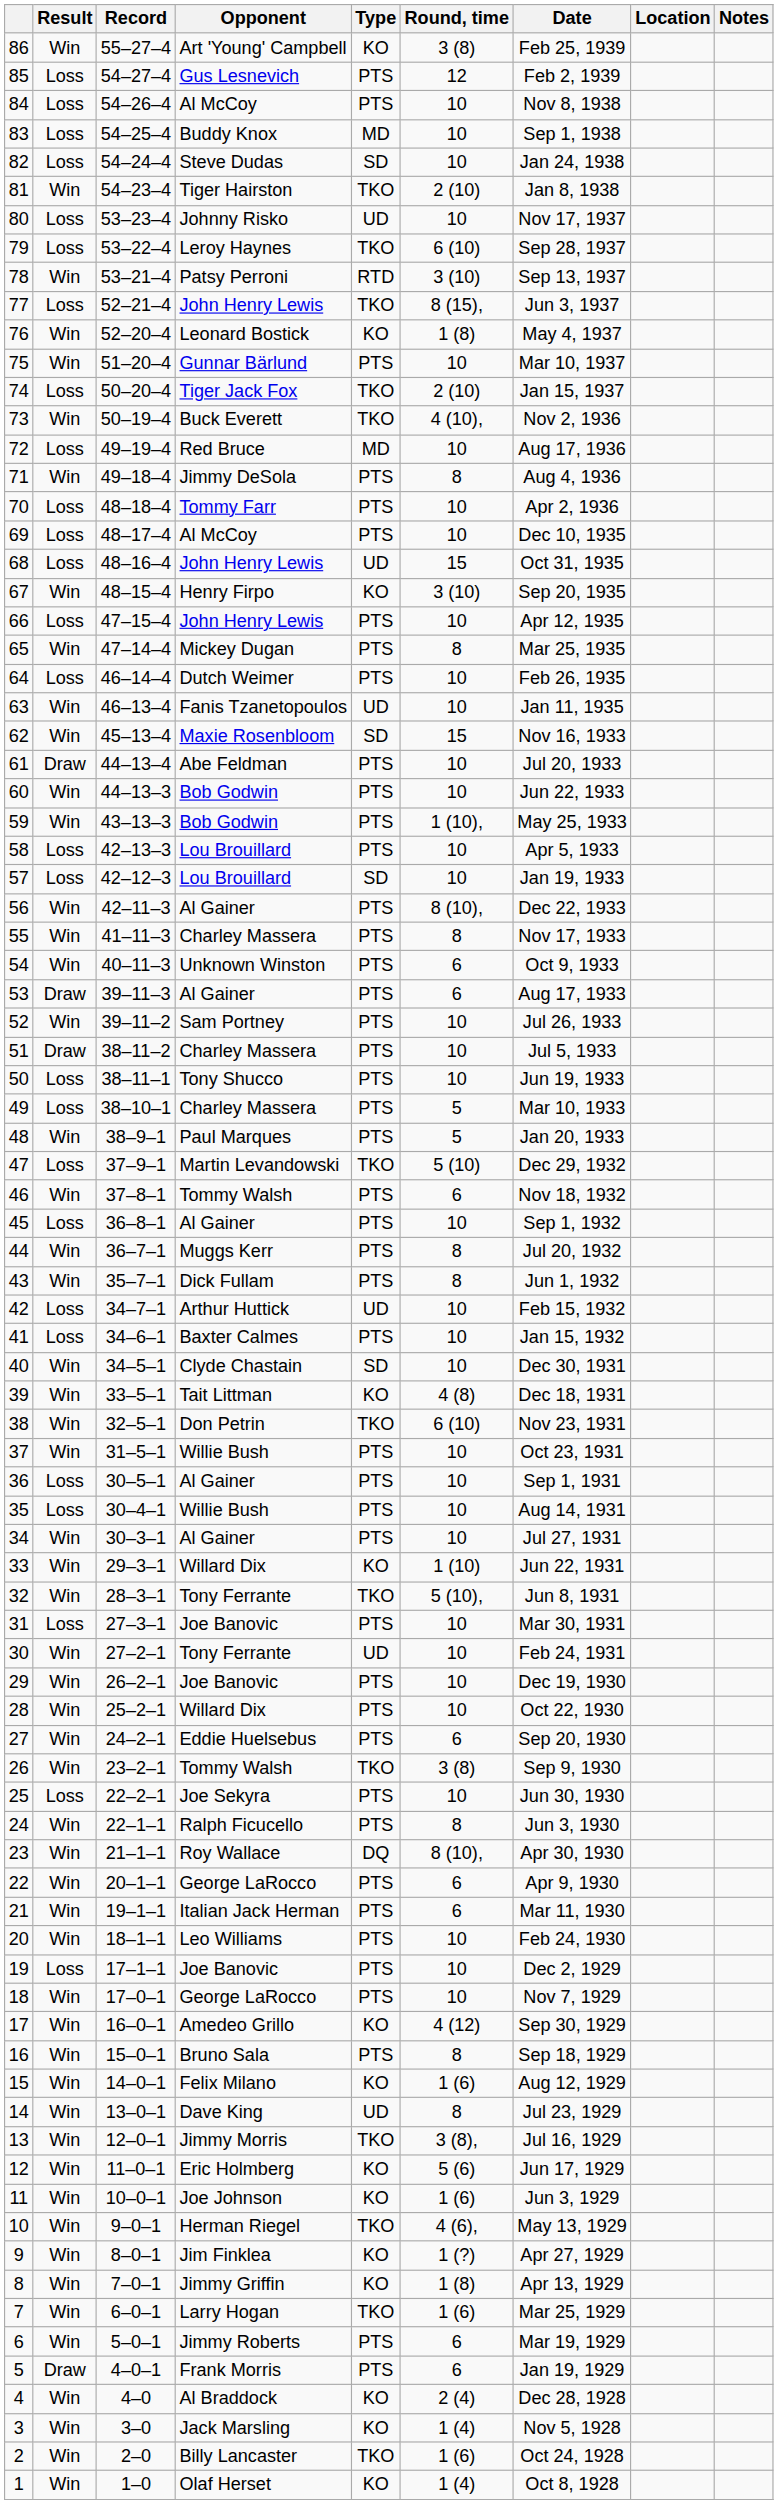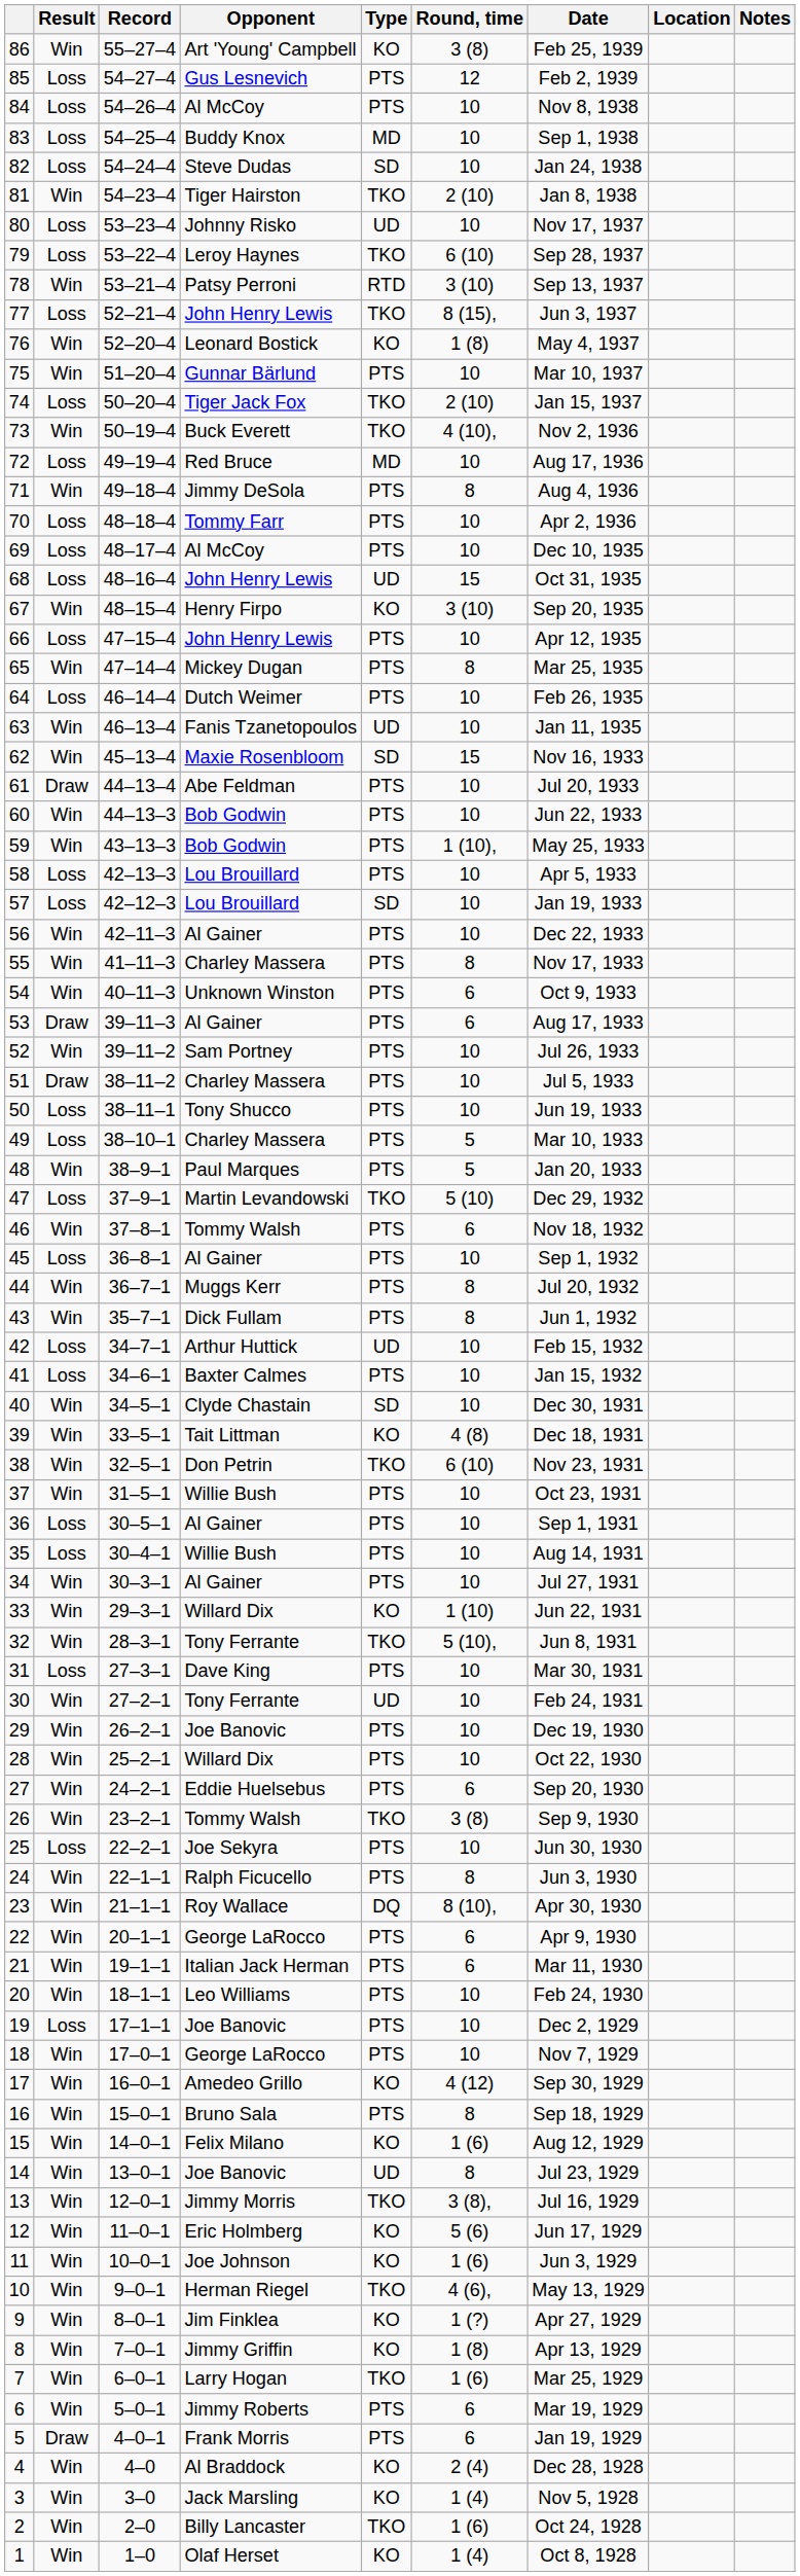56 | Round, time: 8 (10), -> 10
31 | Opponent: Joe Banovic -> Dave King
14 | Opponent: Dave King -> Joe Banovic
